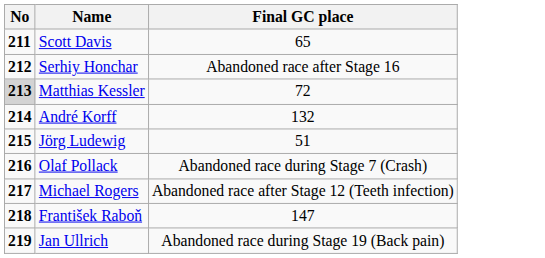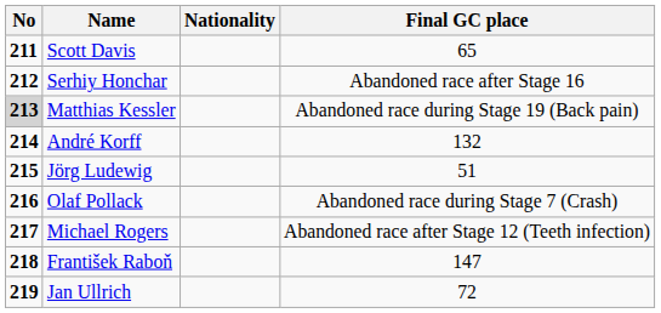+ column: Nationality
Matthias Kessler | Final GC place: 72 -> Abandoned race during Stage 19 (Back pain)
Jan Ullrich | Final GC place: Abandoned race during Stage 19 (Back pain) -> 72
